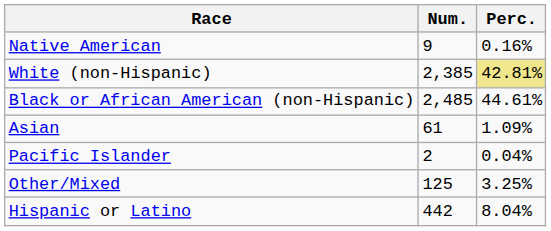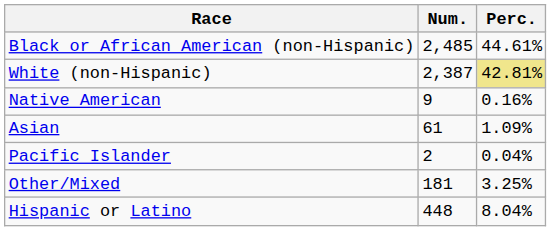rows swapped: Black or African American (non-Hispanic) <-> Native American
White (non-Hispanic) | Num.: 2,385 -> 2,387
Other/Mixed | Num.: 125 -> 181
Hispanic or Latino | Num.: 442 -> 448
